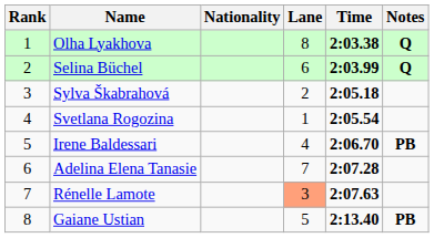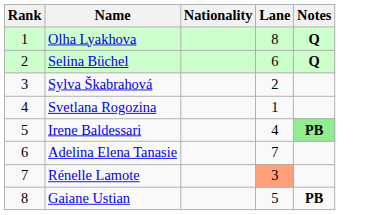- column: Time | 2:03.38 | 2:03.99 | 2:05.18 | 2:05.54 | 2:06.70 | 2:07.28 | 2:07.63 | 2:13.40
Irene Baldessari | Notes: no background -> lightgreen background
